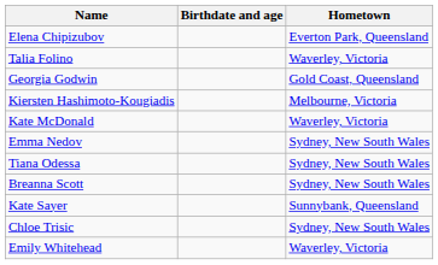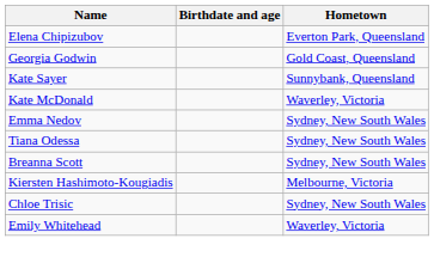- row: Talia Folino | Waverley, Victoria
rows swapped: Kiersten Hashimoto-Kougiadis <-> Kate Sayer
